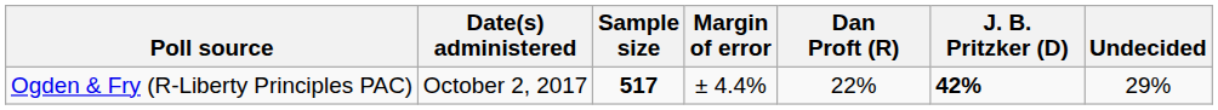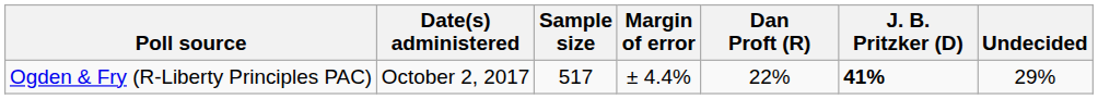Ogden & Fry (R-Liberty Principles PAC) | Sample size: bold -> normal
Ogden & Fry (R-Liberty Principles PAC) | J. B. Pritzker (D): 42% -> 41%
